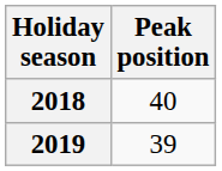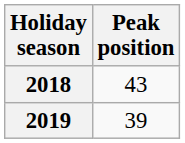2018 | Peak position: 40 -> 43
